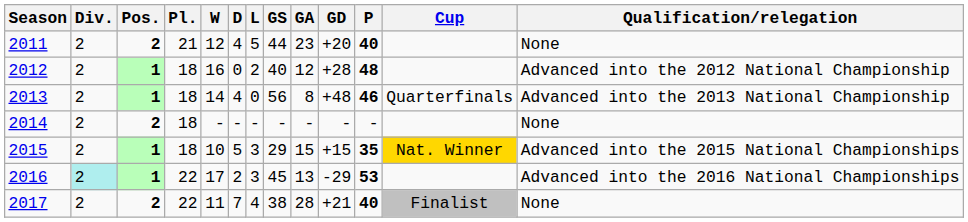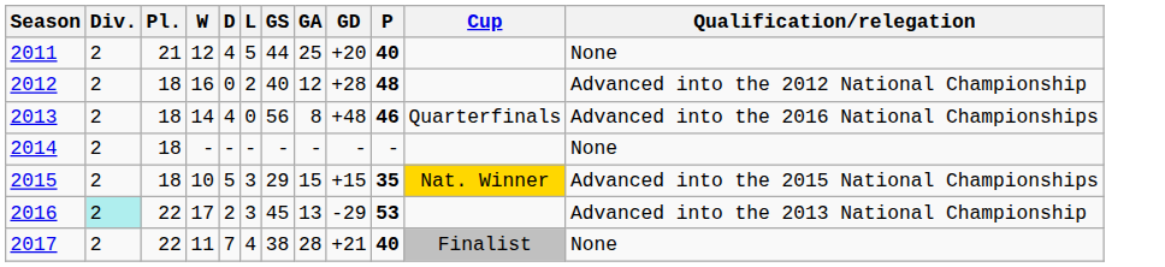- column: Pos. | 2 | 1 | 1 | 2 | 1 | 1 | 2
2011 | GA: 23 -> 25
2013 | Qualification/relegation: Advanced into the 2013 National Championship -> Advanced into the 2016 National Championships
2016 | Qualification/relegation: Advanced into the 2016 National Championships -> Advanced into the 2013 National Championship
